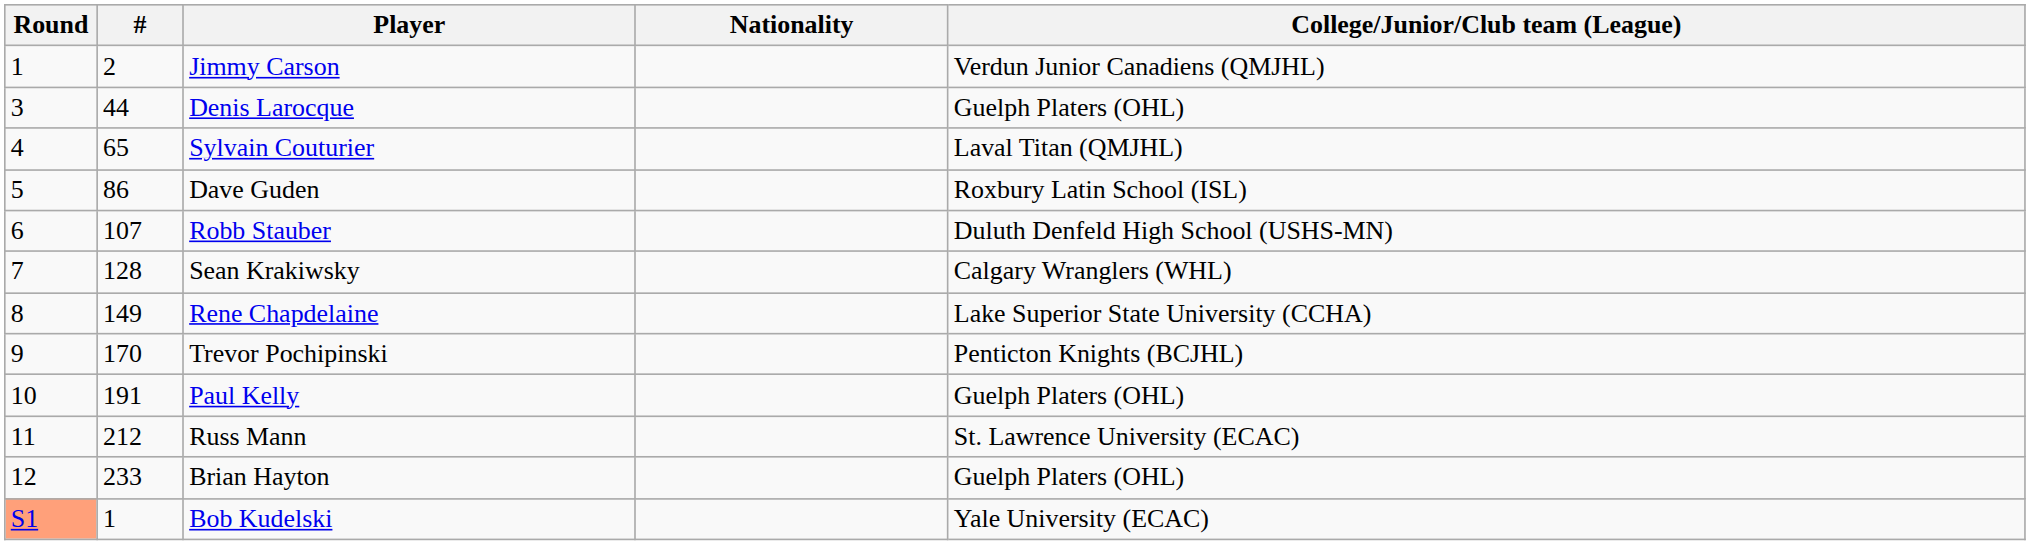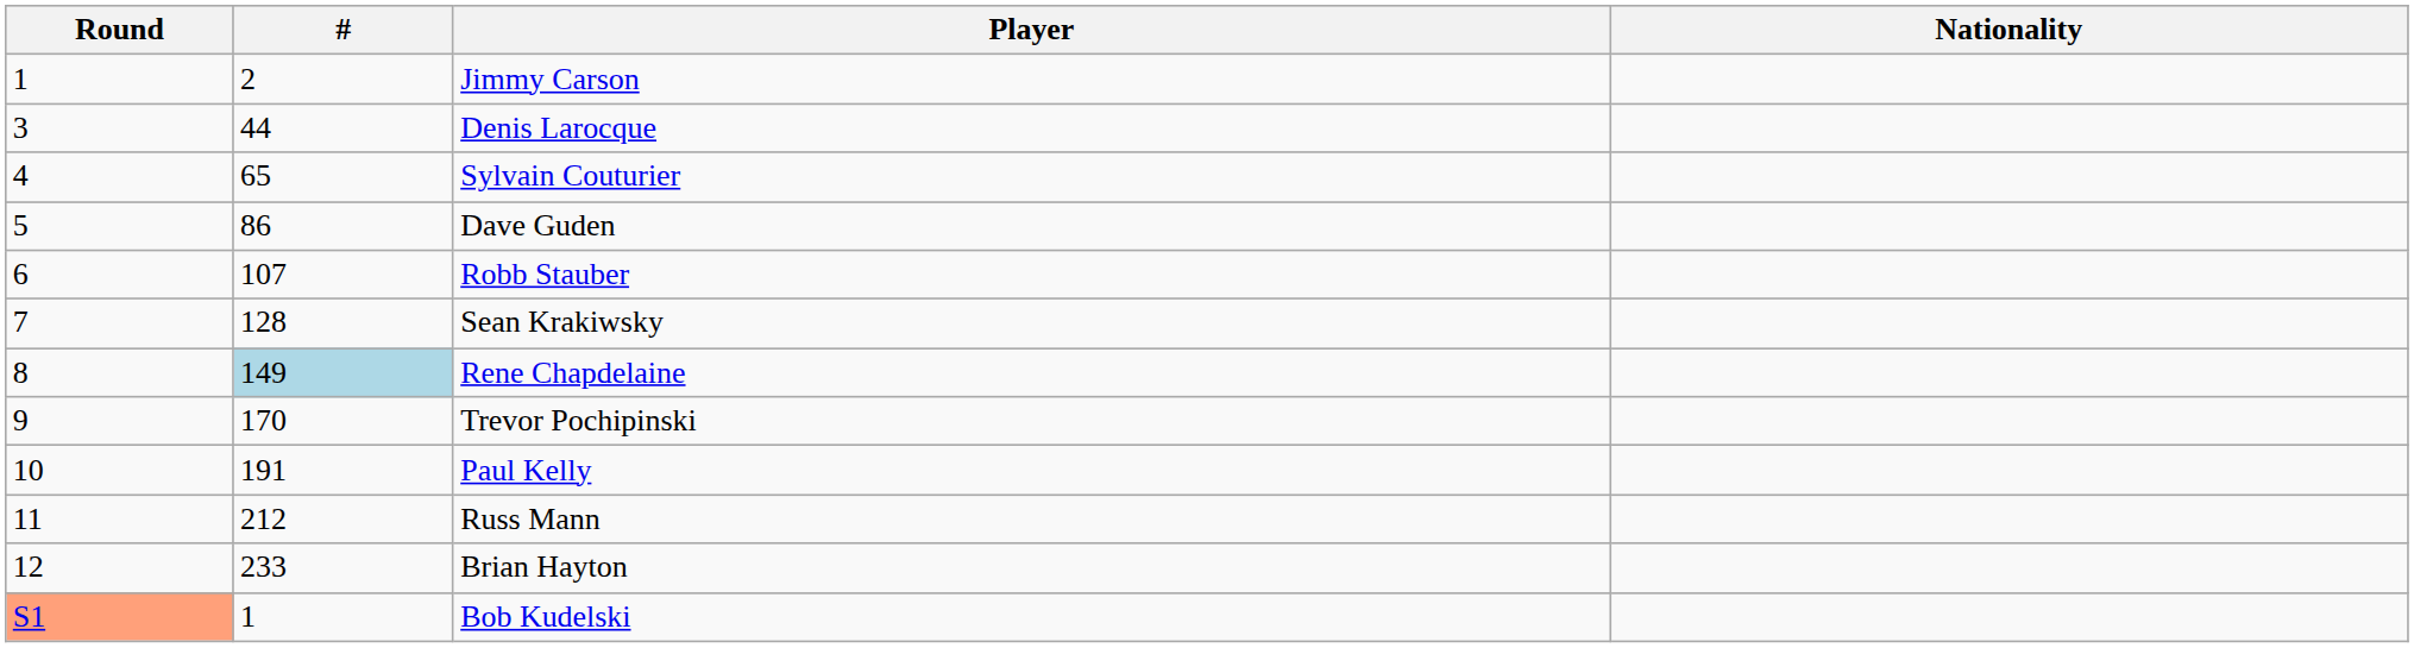- column: College/Junior/Club team (League) | Verdun Junior Canadiens (QMJHL) | Guelph Platers (OHL) | Laval Titan (QMJHL) | Roxbury Latin School (ISL) | Duluth Denfeld High School (USHS-MN) | Calgary Wranglers (WHL) | Lake Superior State University (CCHA) | Penticton Knights (BCJHL) | Guelph Platers (OHL) | St. Lawrence University (ECAC) | Guelph Platers (OHL) | Yale University (ECAC)
Rene Chapdelaine | #: no background -> lightblue background
